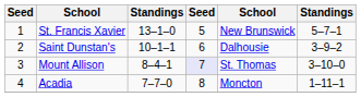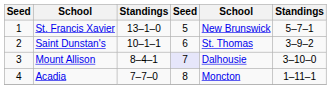Saint Dunstan's | column 5: Dalhousie -> St. Thomas
Mount Allison | column 5: St. Thomas -> Dalhousie
